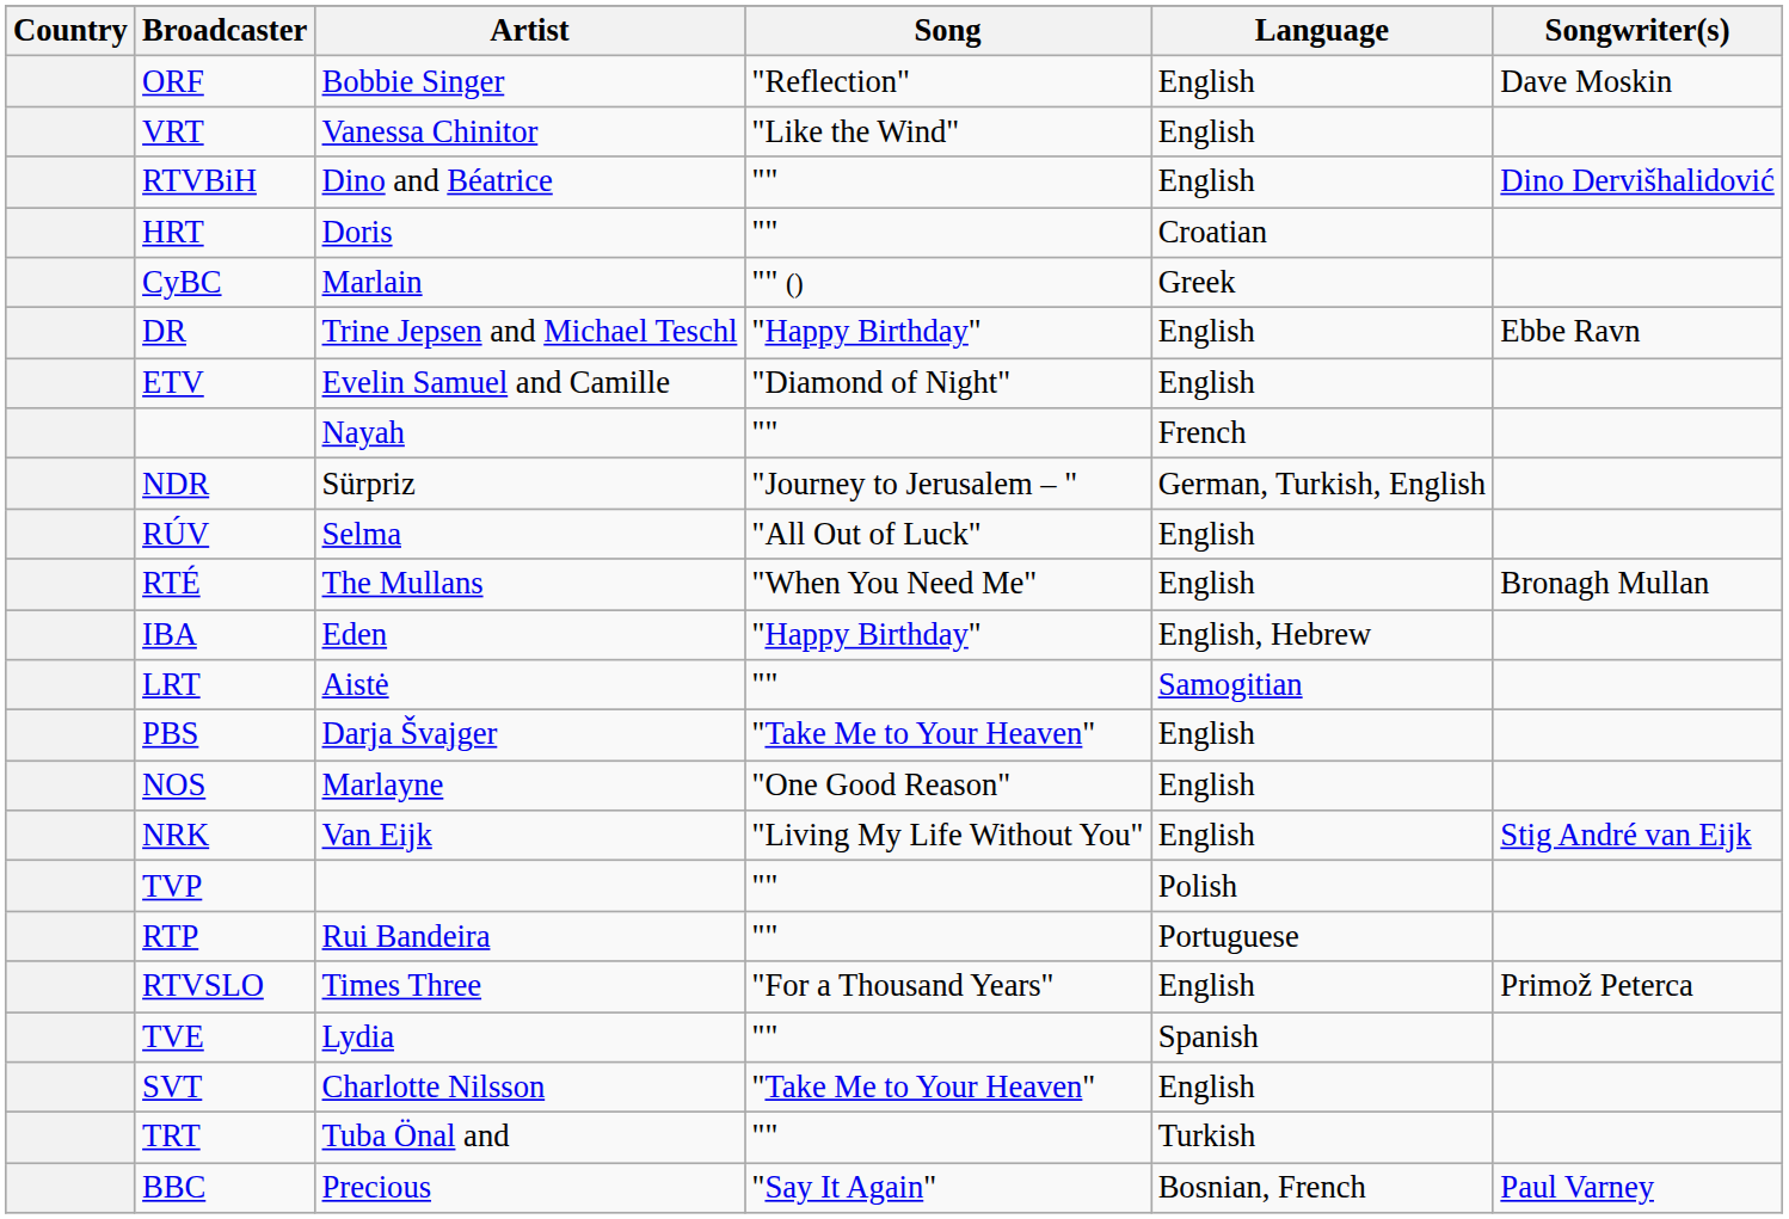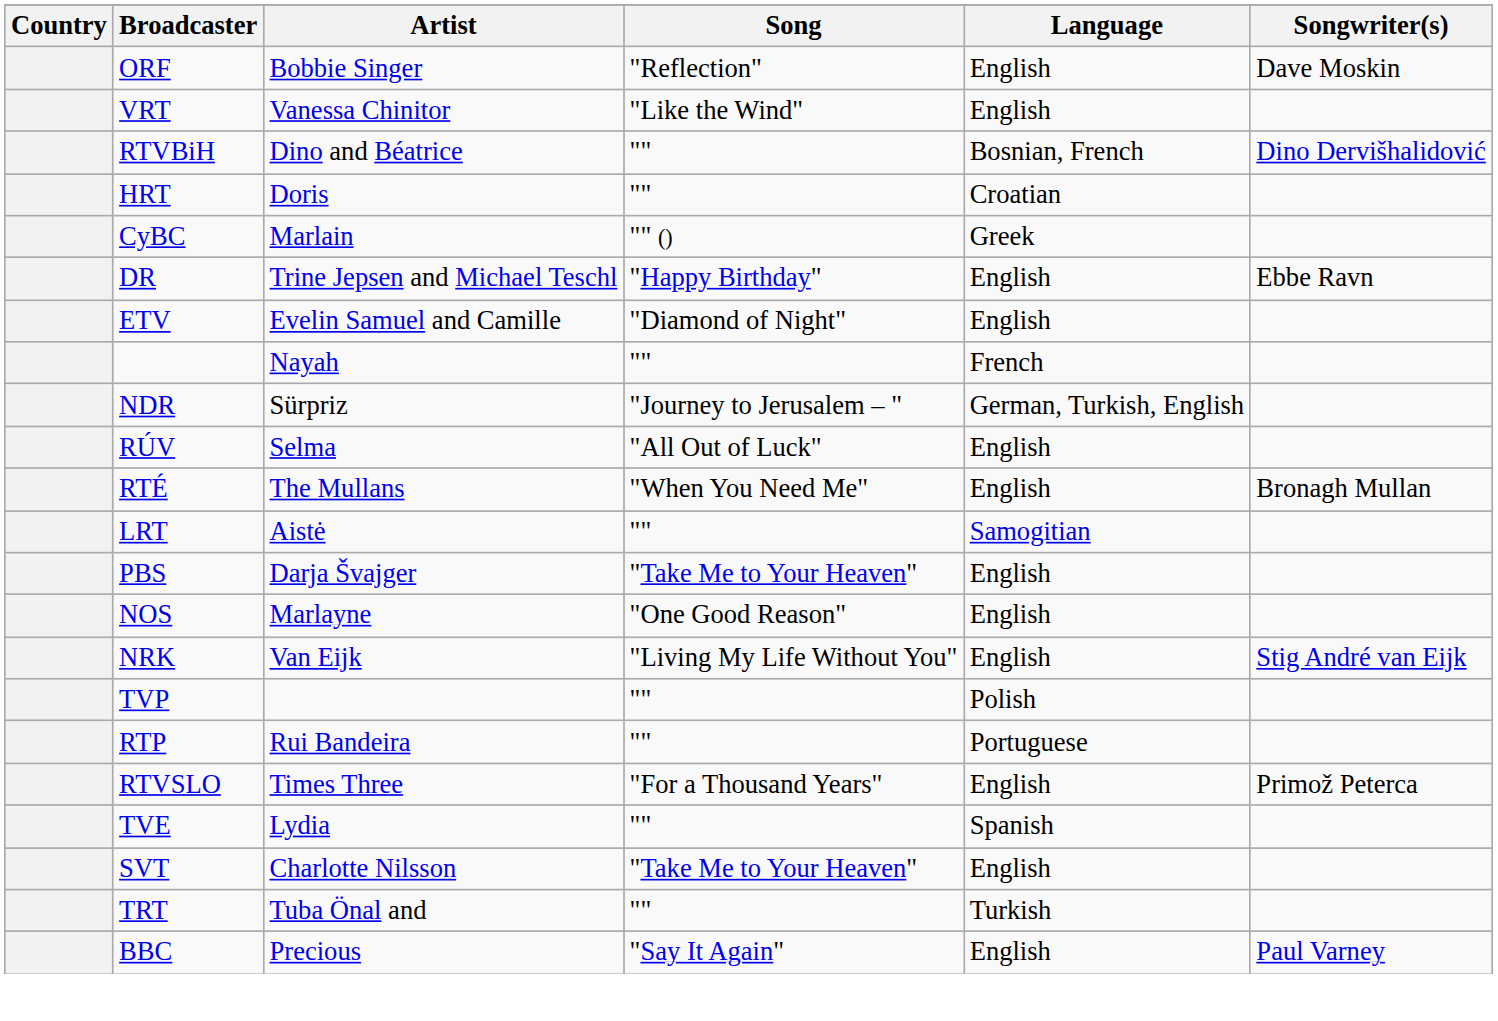RTVBiH | Language: English -> Bosnian, French
- row: IBA | Eden | "Happy Birthday" | English, Hebrew
BBC | Language: Bosnian, French -> English
